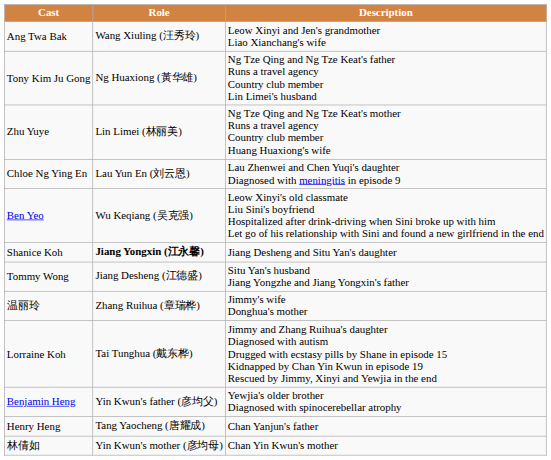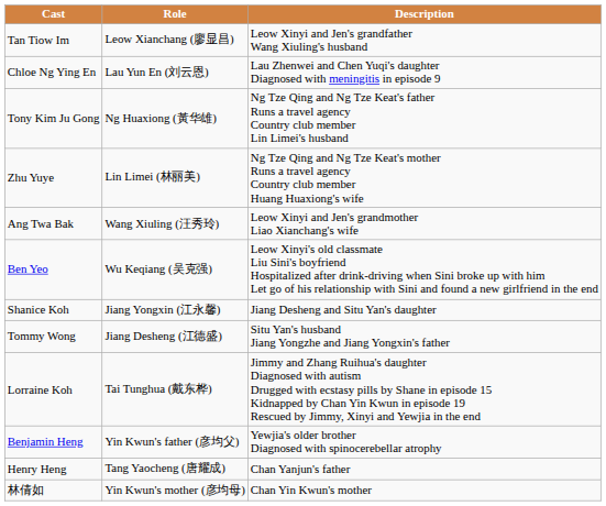+ row: Tan Tiow Im | Leow Xianchang (廖显昌) | Leow Xinyi and Jen's grandfather Wang Xiuling's husband
rows swapped: Ang Twa Bak <-> Chloe Ng Ying En
Shanice Koh | Role: bold -> normal
- row: 温丽玲 | Zhang Ruihua (章瑞桦) | Jimmy's wife Donghua's mother
